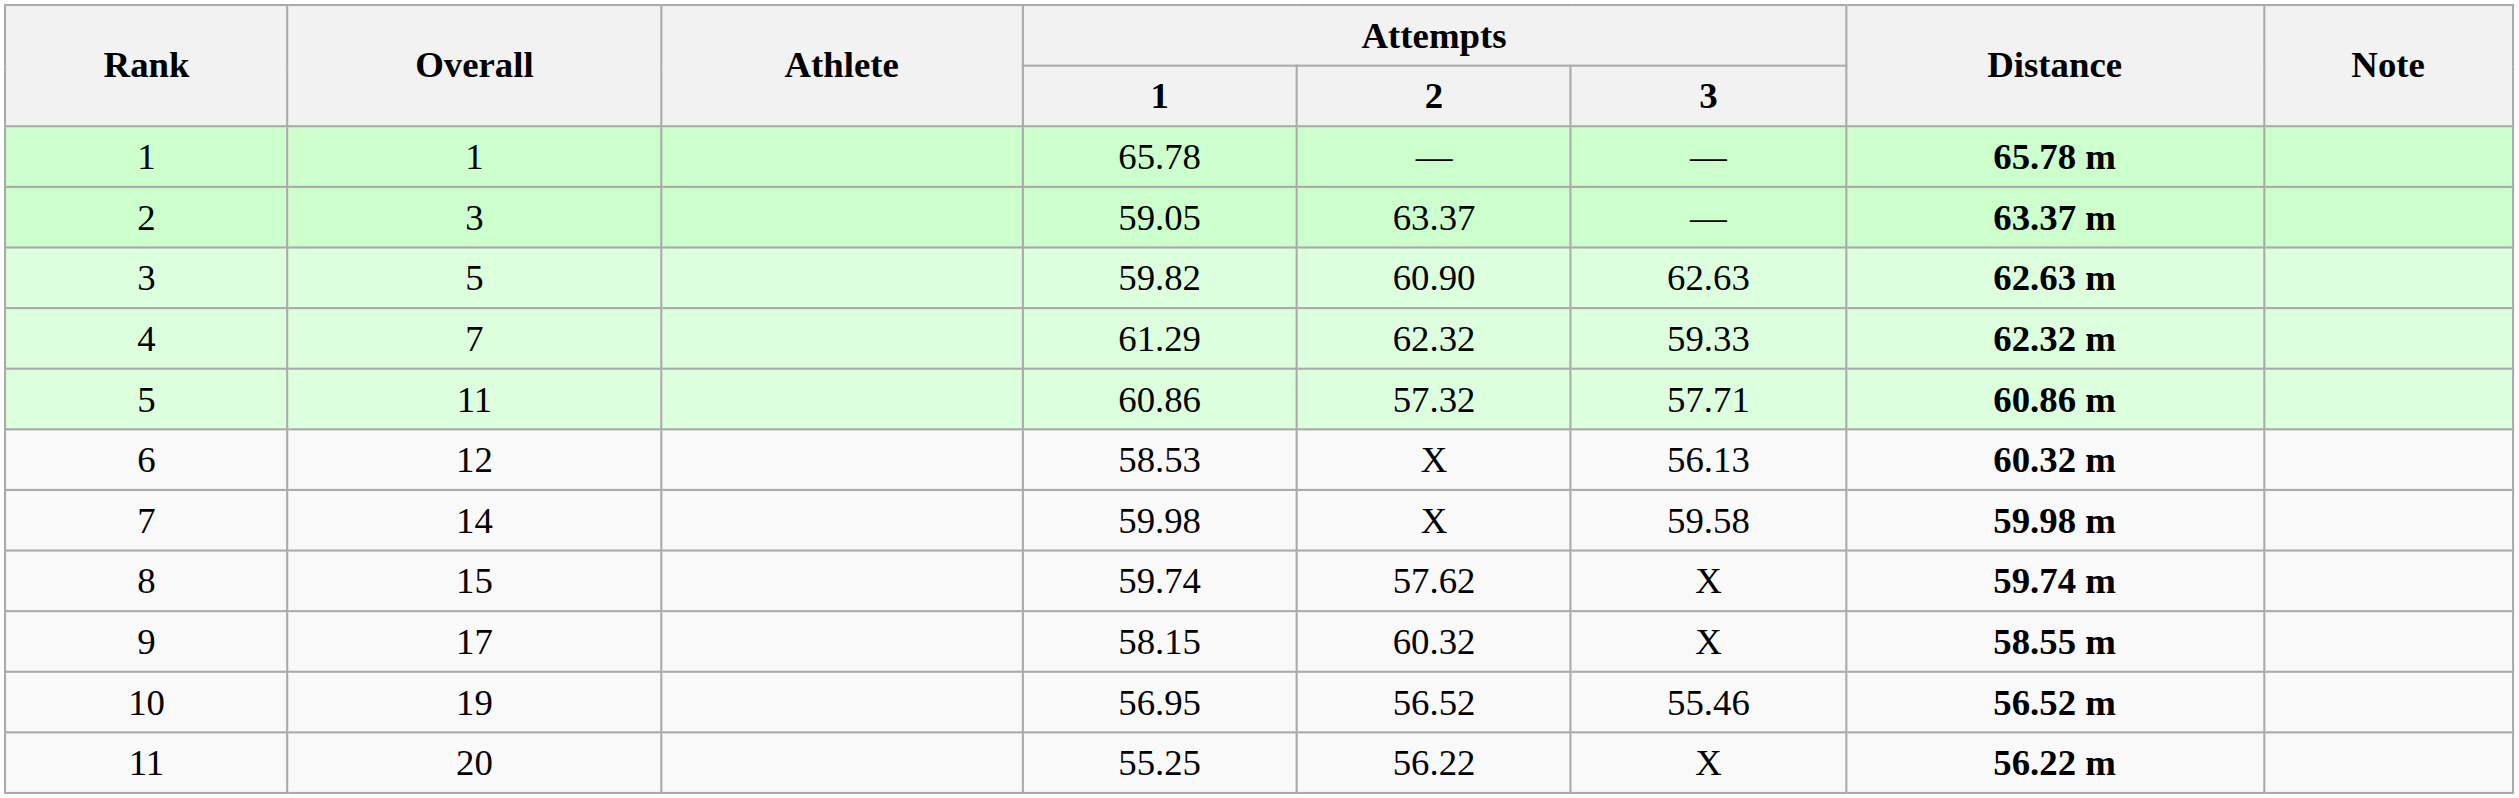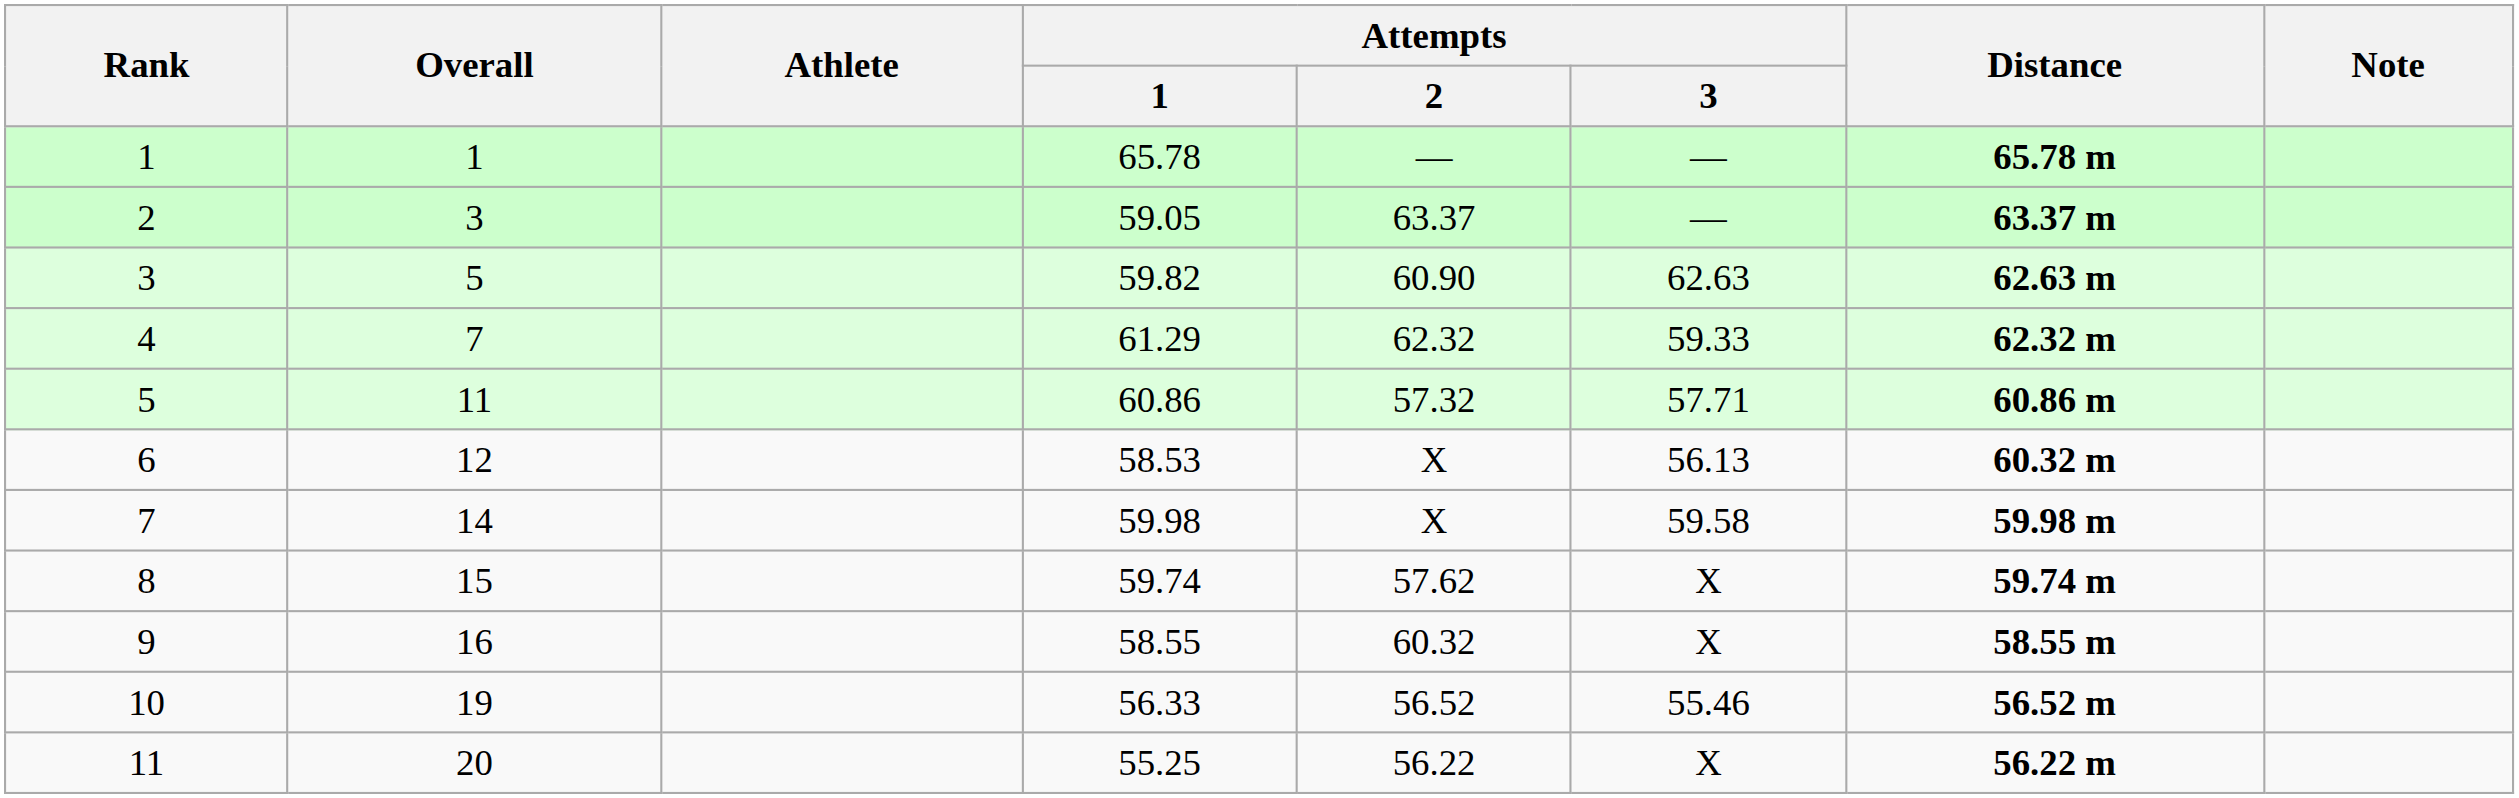9 | Overall: 17 -> 16
9 | Attempts / 1: 58.15 -> 58.55
10 | Attempts / 1: 56.95 -> 56.33
